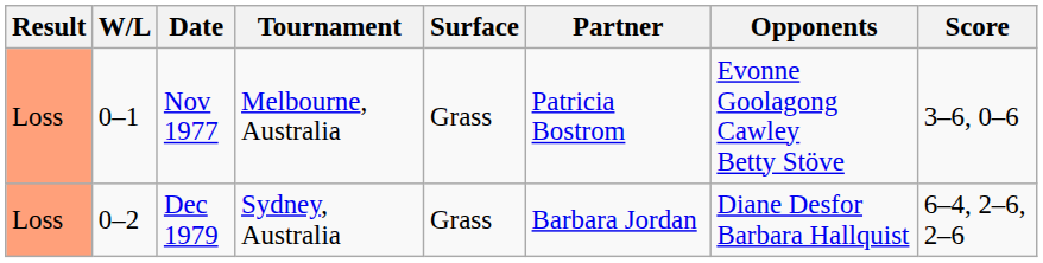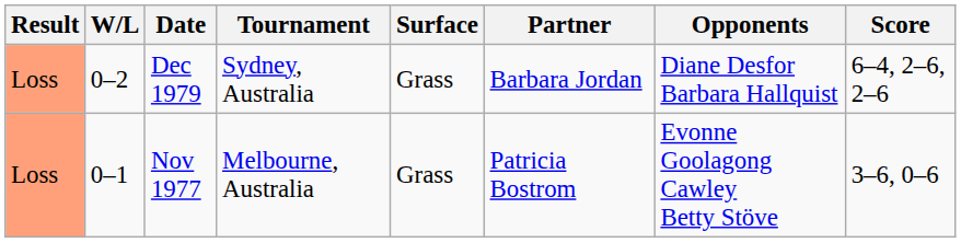rows swapped: Nov 1977 <-> Dec 1979
